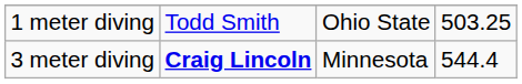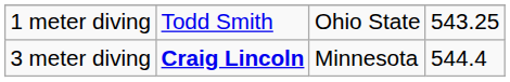1 meter diving | column 4: 503.25 -> 543.25
